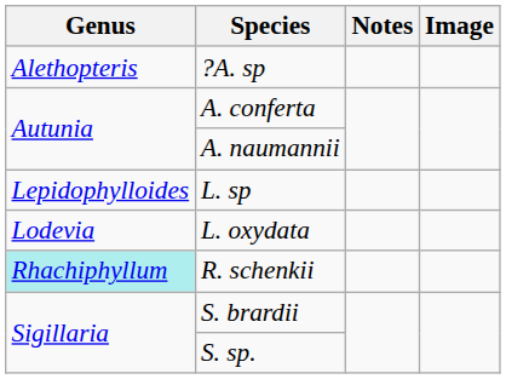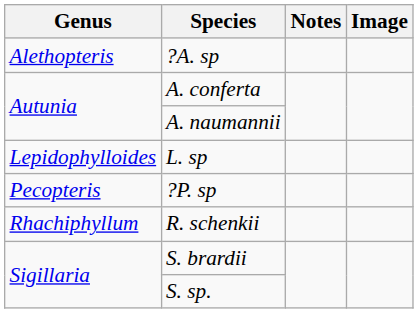- row: Lodevia | L. oxydata
+ row: Pecopteris | ?P. sp
R. schenkii | Genus: paleturquoise background -> no background
